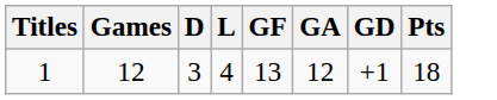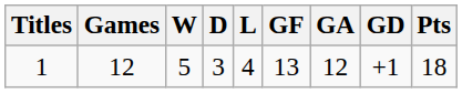+ column: W | 5
